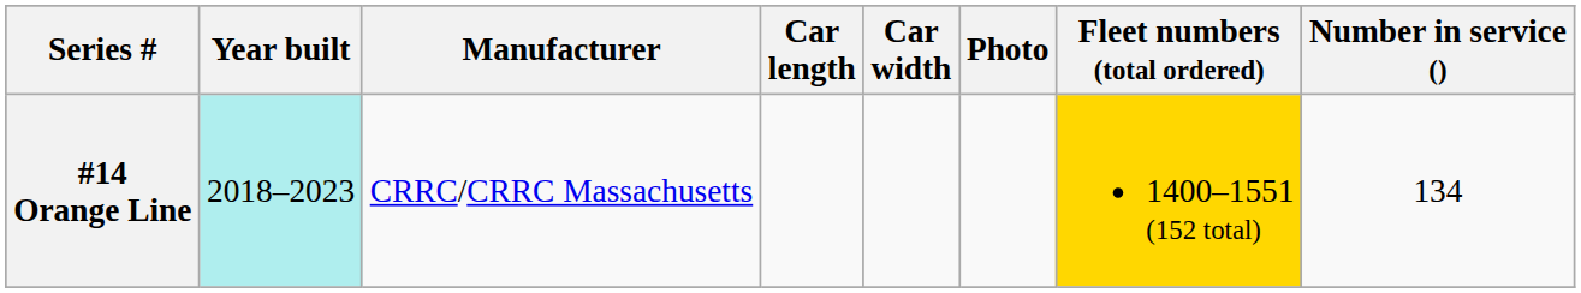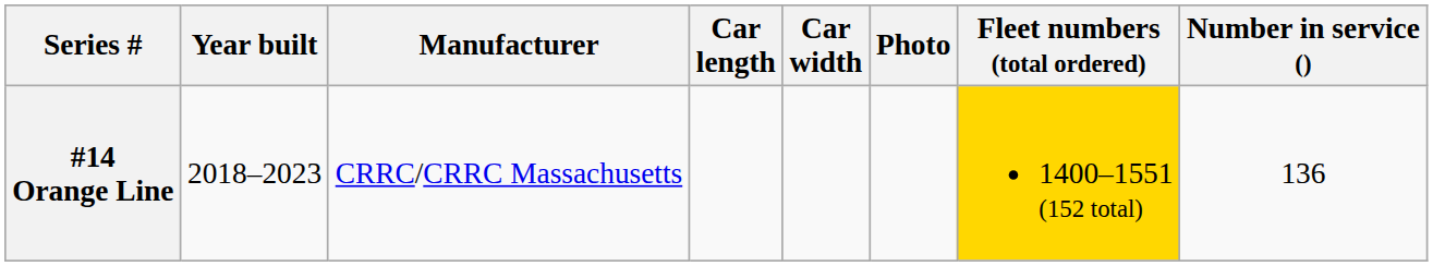#14 Orange Line | Year built: paleturquoise background -> no background
#14 Orange Line | Number in service (): 134 -> 136
